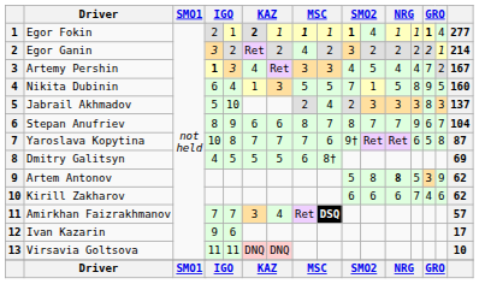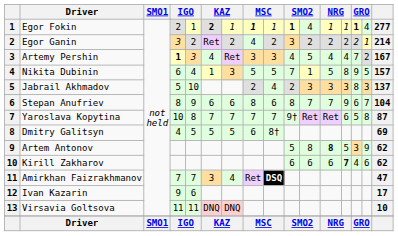Nikita Dubinin | column 17: 160 -> 157
Stepan Anufriev | column 10: 7 -> 6
Yaroslava Kopytina | column 10: 6 -> 7
Kirill Zakharov | column 14: normal -> bold
Amirkhan Faizrakhmanov | column 17: 57 -> 47
